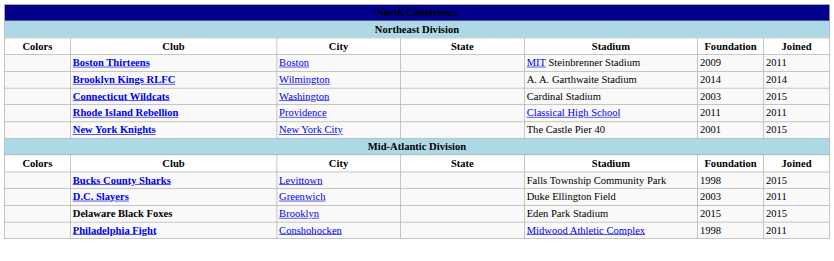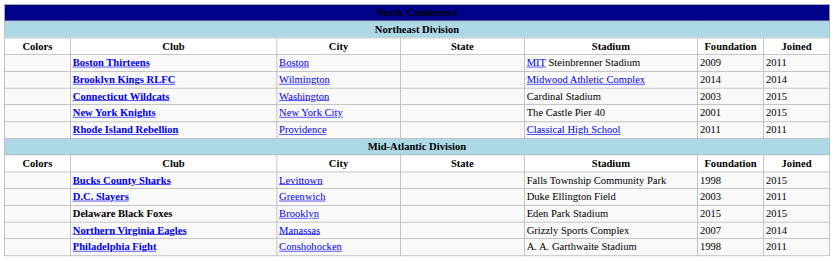Brooklyn Kings RLFC | column 5: A. A. Garthwaite Stadium -> Midwood Athletic Complex
rows swapped: New York Knights <-> Rhode Island Rebellion
+ row: Northern Virginia Eagles | Manassas | Grizzly Sports Complex | 2007 | 2014
Philadelphia Fight | column 5: Midwood Athletic Complex -> A. A. Garthwaite Stadium
